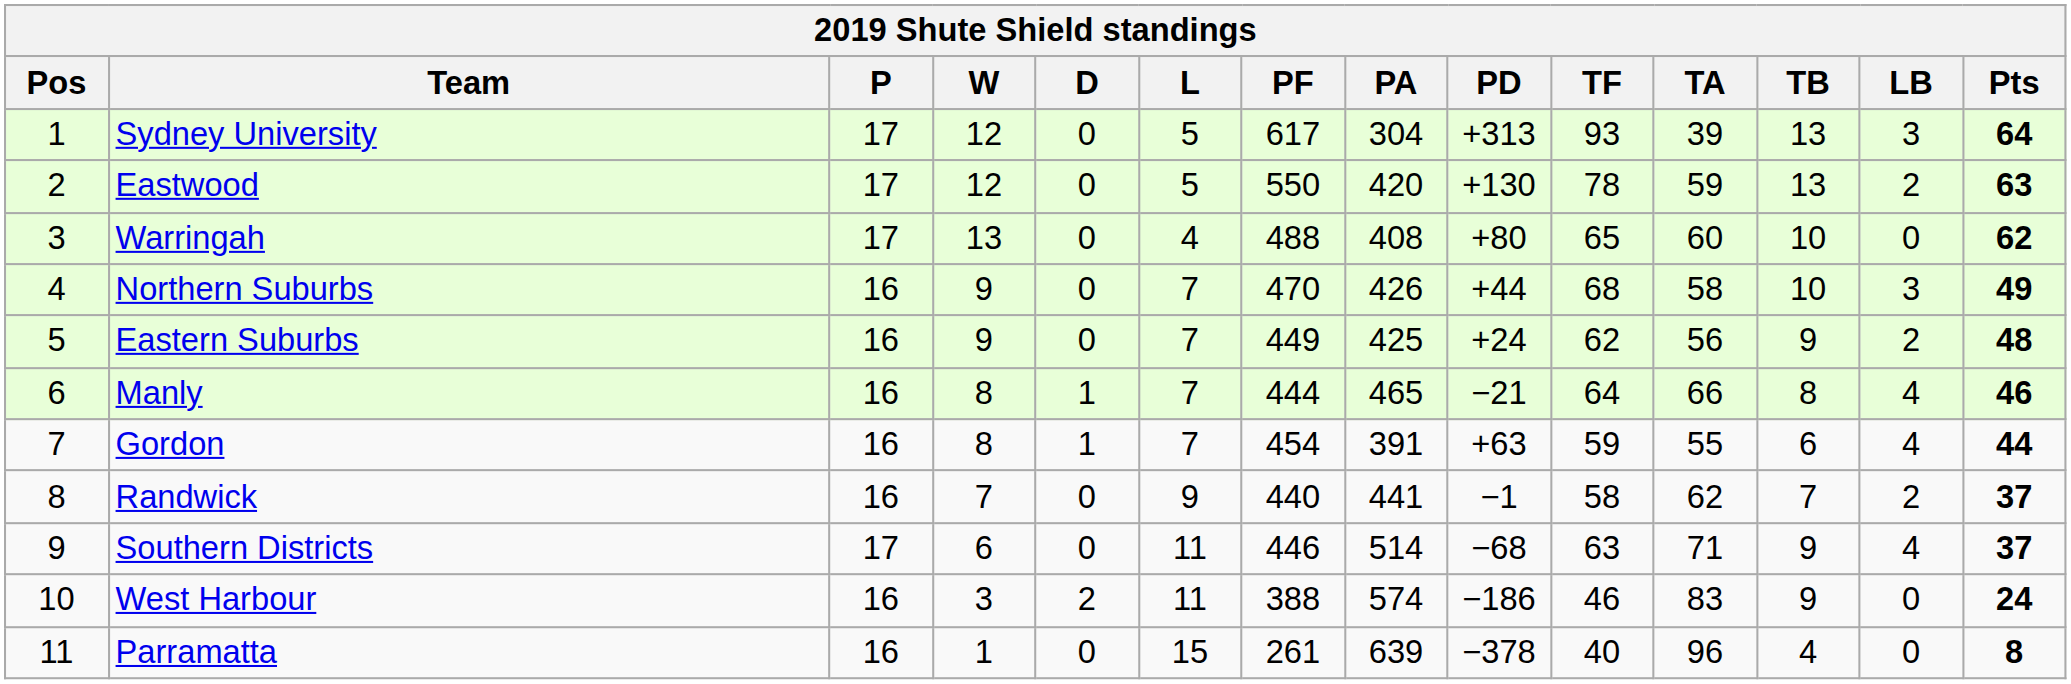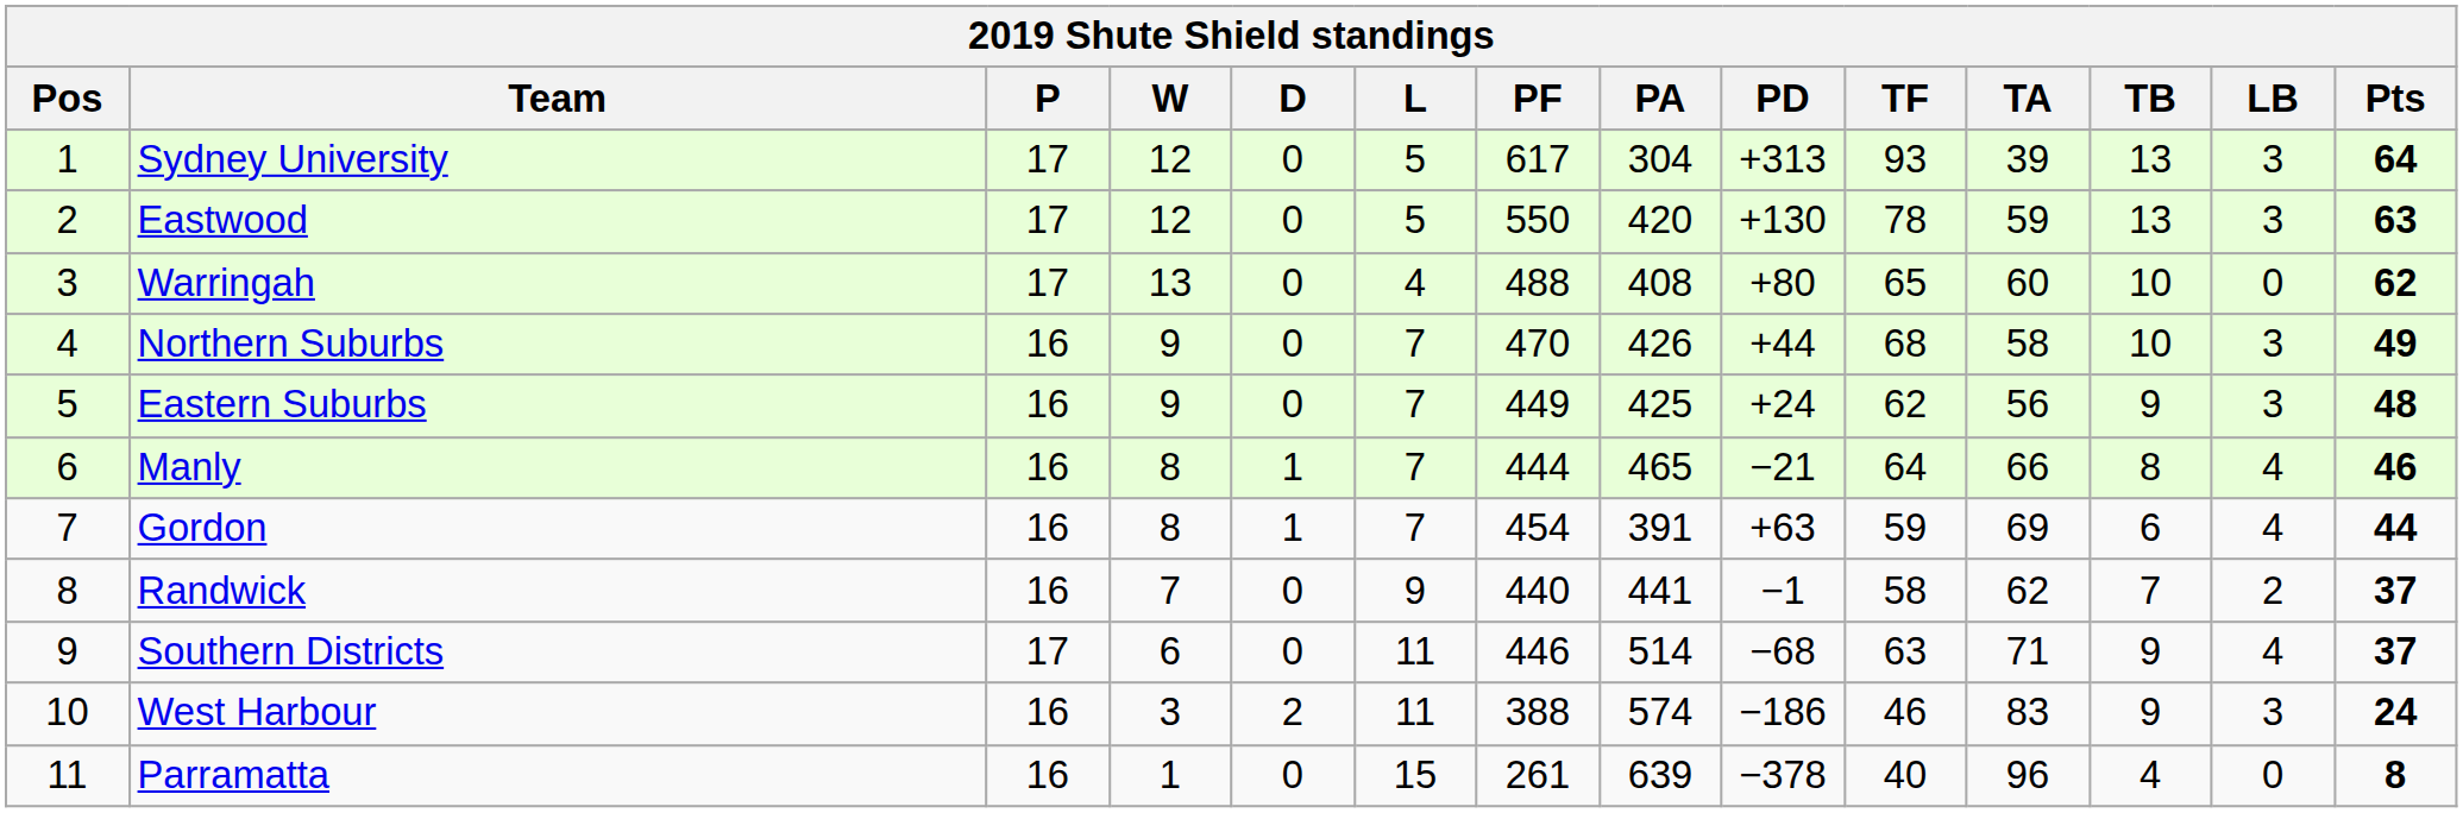Eastwood | LB: 2 -> 3
Eastern Suburbs | LB: 2 -> 3
Gordon | TA: 55 -> 69
West Harbour | LB: 0 -> 3
